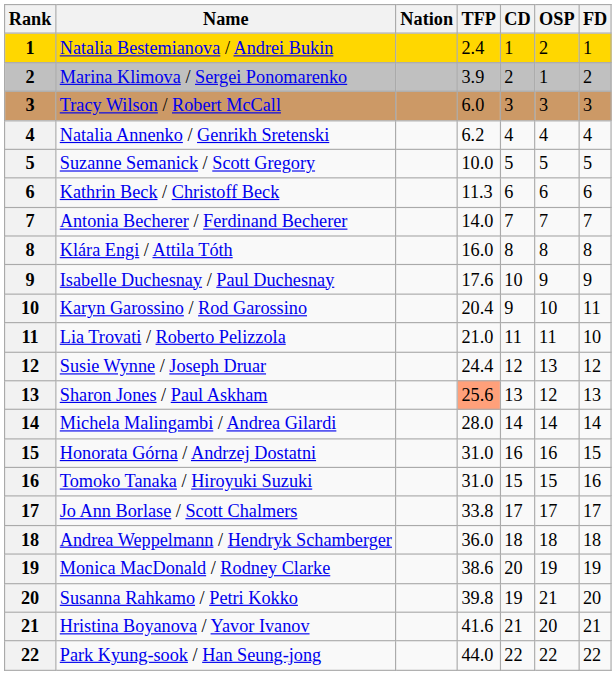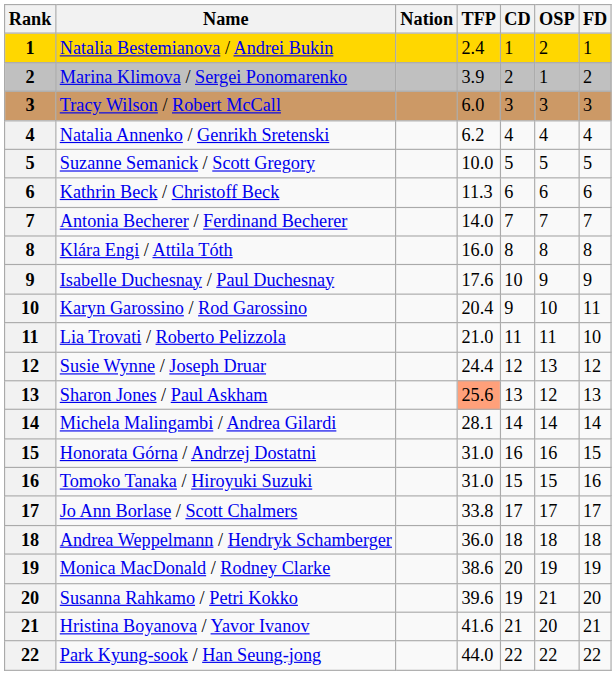Michela Malingambi / Andrea Gilardi | TFP: 28.0 -> 28.1
Susanna Rahkamo / Petri Kokko | TFP: 39.8 -> 39.6
